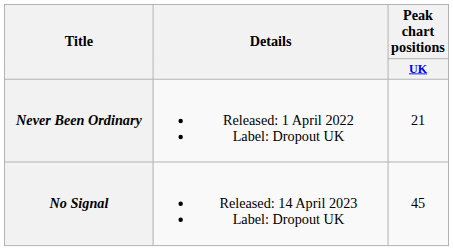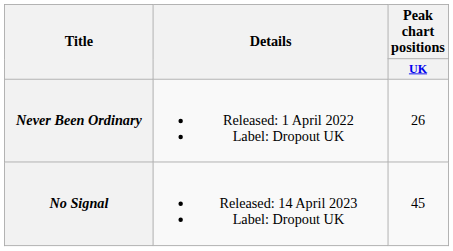Never Been Ordinary | Peak chart positions / UK: 21 -> 26
